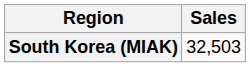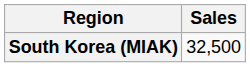South Korea (MIAK) | Sales: 32,503 -> 32,500
